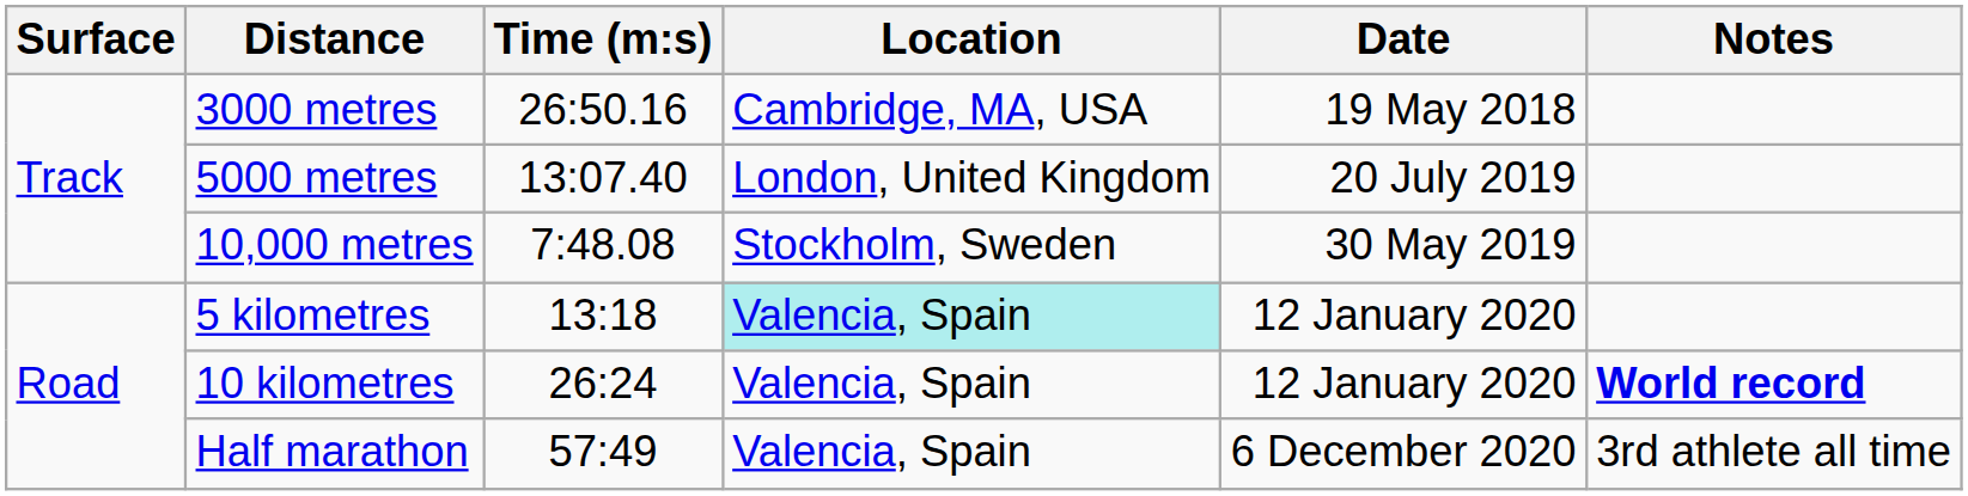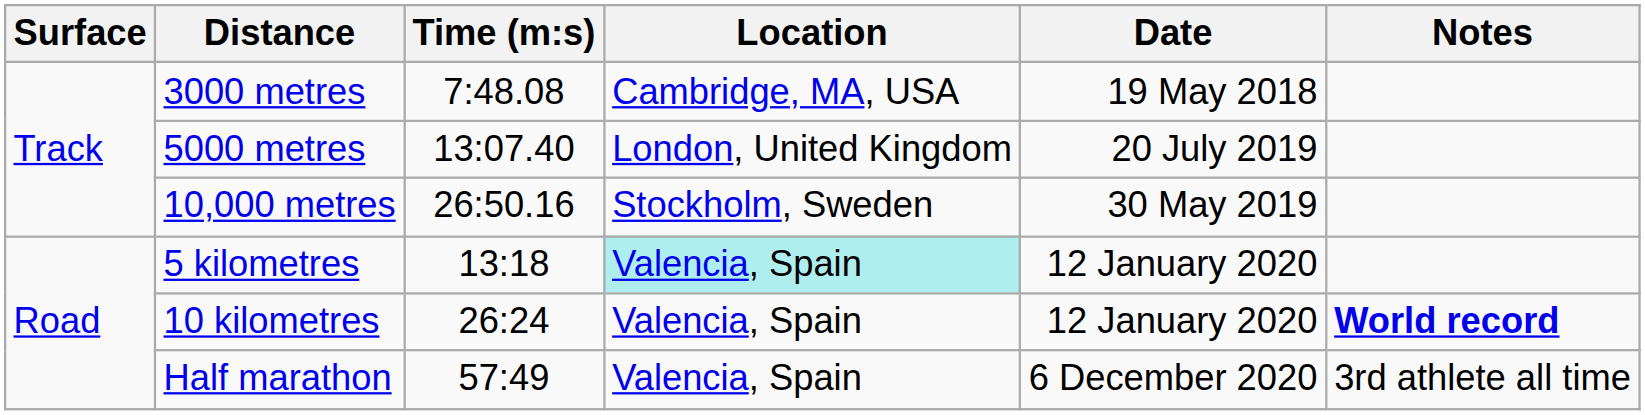3000 metres | Time (m:s): 26:50.16 -> 7:48.08
10,000 metres | Time (m:s): 7:48.08 -> 26:50.16
